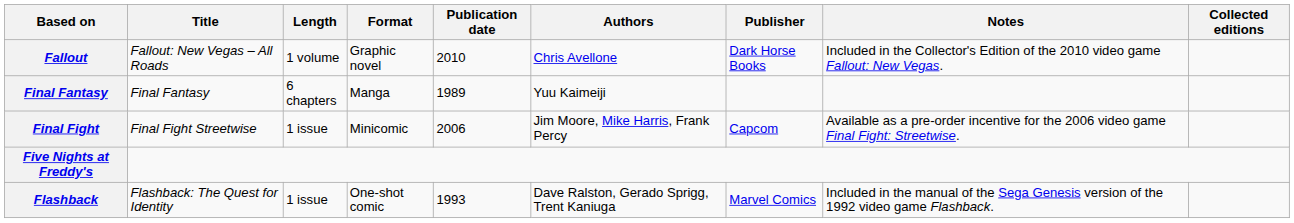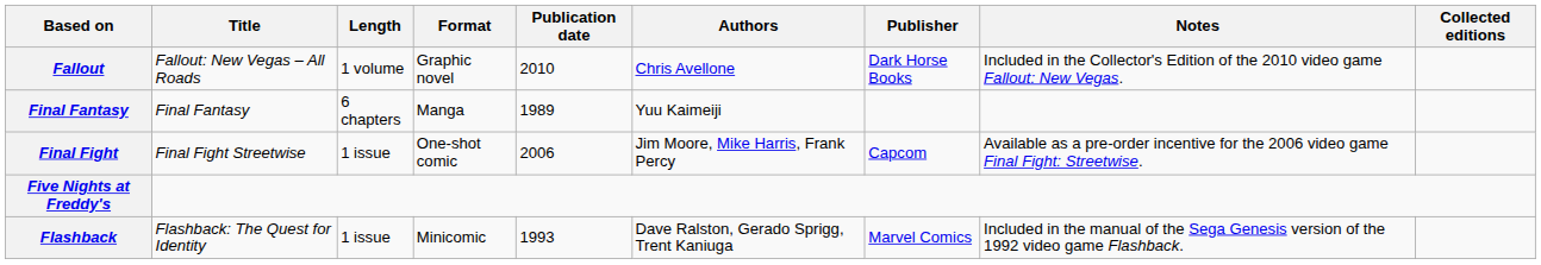Final Fight | Format: Minicomic -> One-shot comic
Flashback | Format: One-shot comic -> Minicomic
